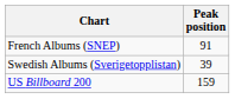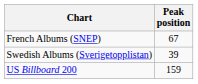French Albums (SNEP) | Peak position: 91 -> 67
